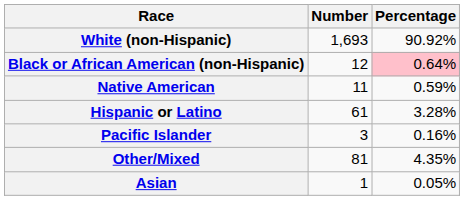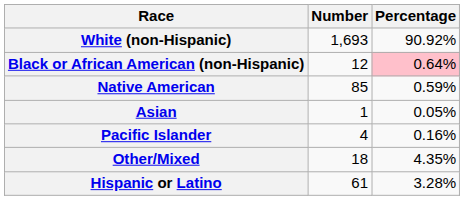Native American | Number: 11 -> 85
rows swapped: Asian <-> Hispanic or Latino
Pacific Islander | Number: 3 -> 4
Other/Mixed | Number: 81 -> 18
